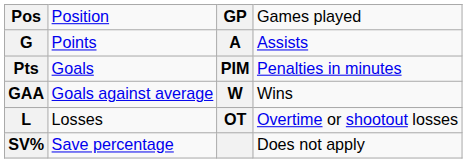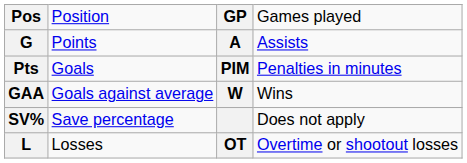rows swapped: L <-> SV%
